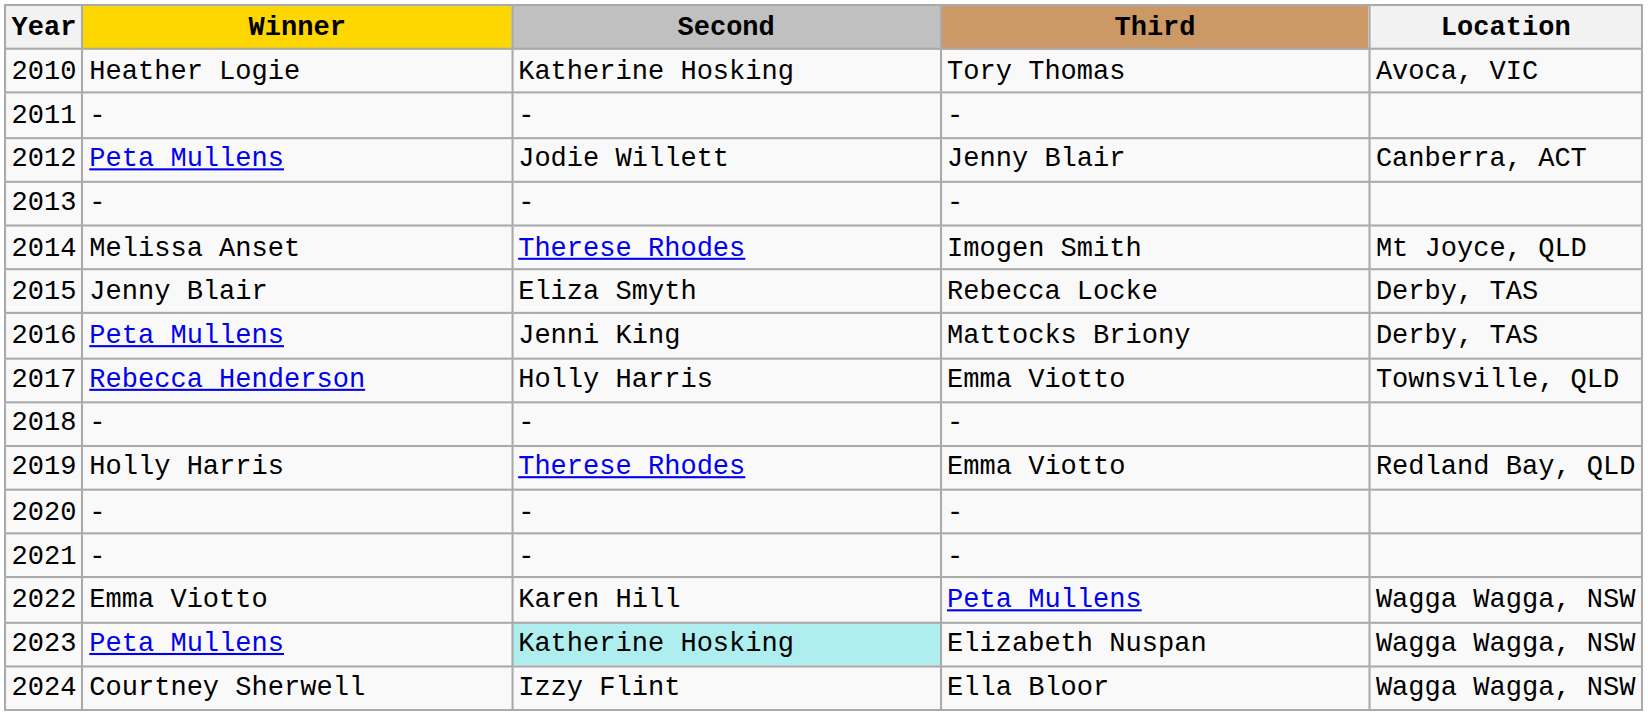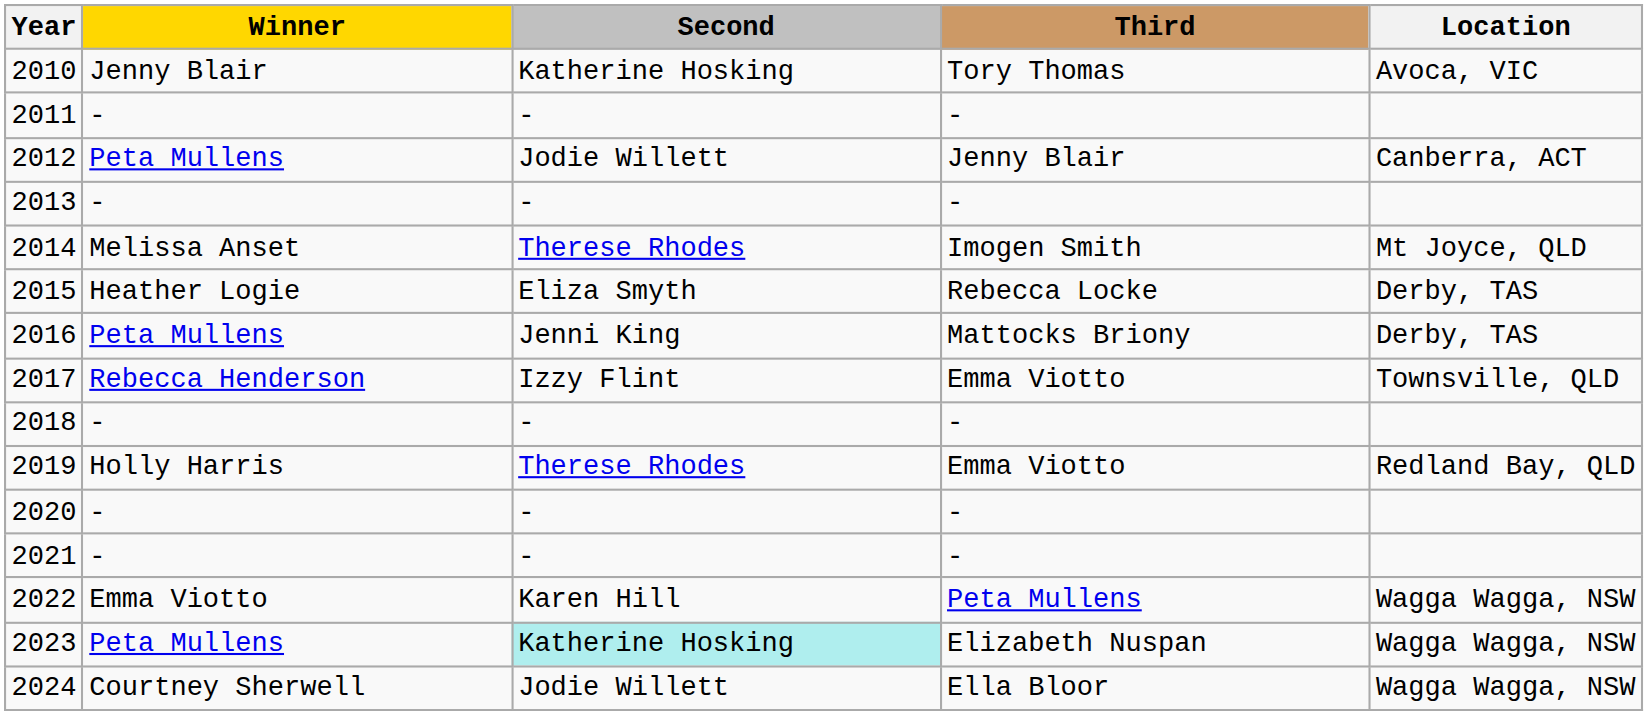2010 | Winner: Heather Logie -> Jenny Blair
2015 | Winner: Jenny Blair -> Heather Logie
2017 | Second: Holly Harris -> Izzy Flint
2024 | Second: Izzy Flint -> Jodie Willett
